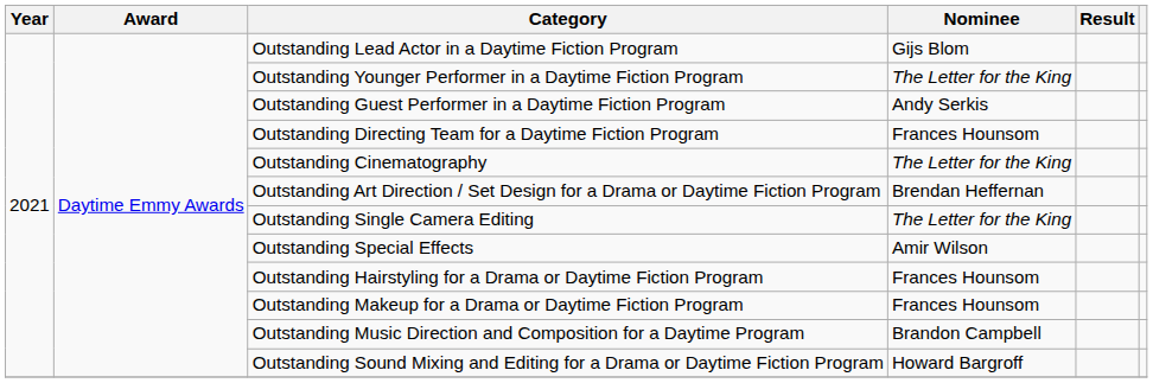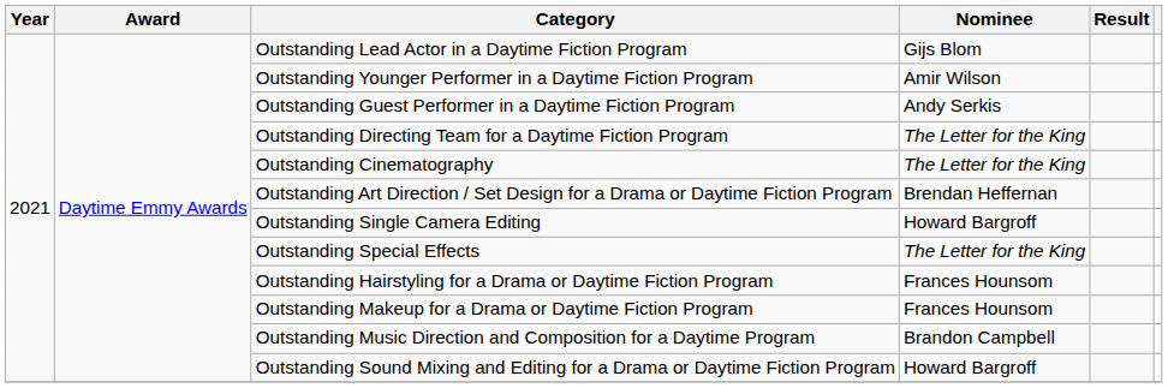Outstanding Younger Performer in a Daytime Fiction Program | Nominee: The Letter for the King -> Amir Wilson
Outstanding Directing Team for a Daytime Fiction Program | Nominee: Frances Hounsom -> The Letter for the King
Outstanding Single Camera Editing | Nominee: The Letter for the King -> Howard Bargroff
Outstanding Special Effects | Nominee: Amir Wilson -> The Letter for the King
